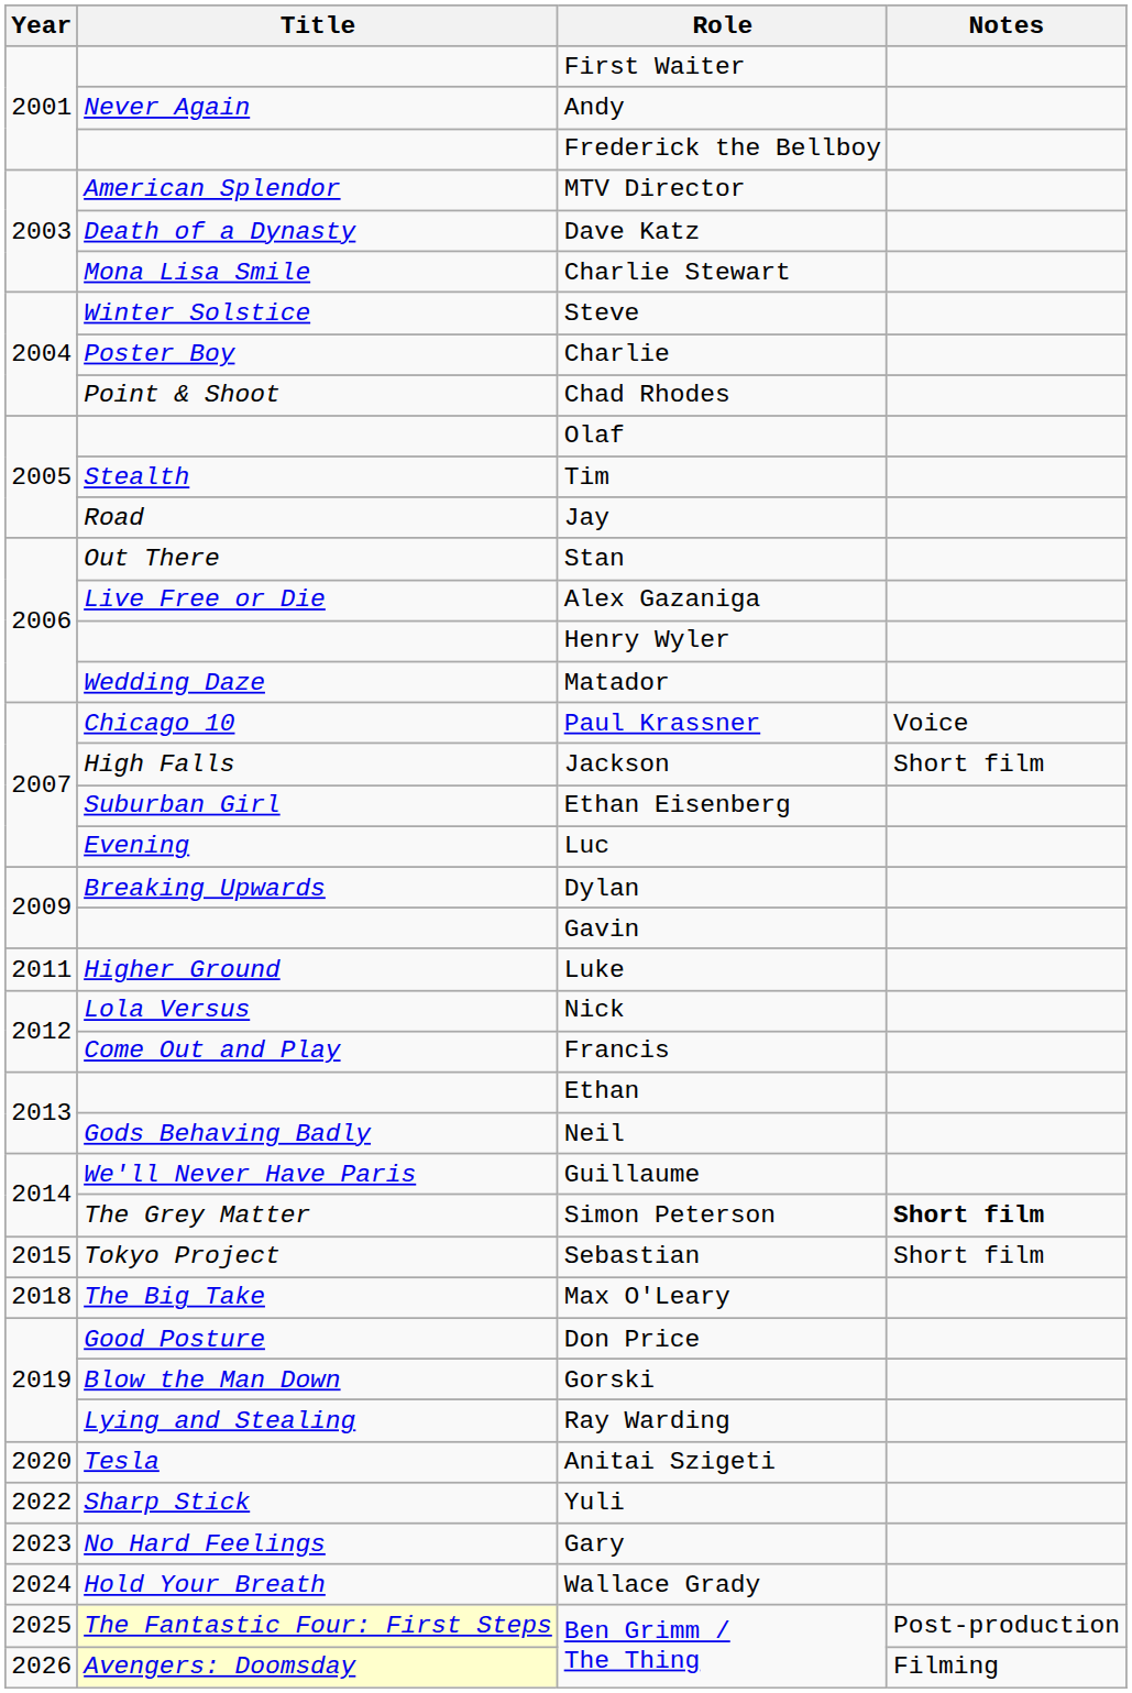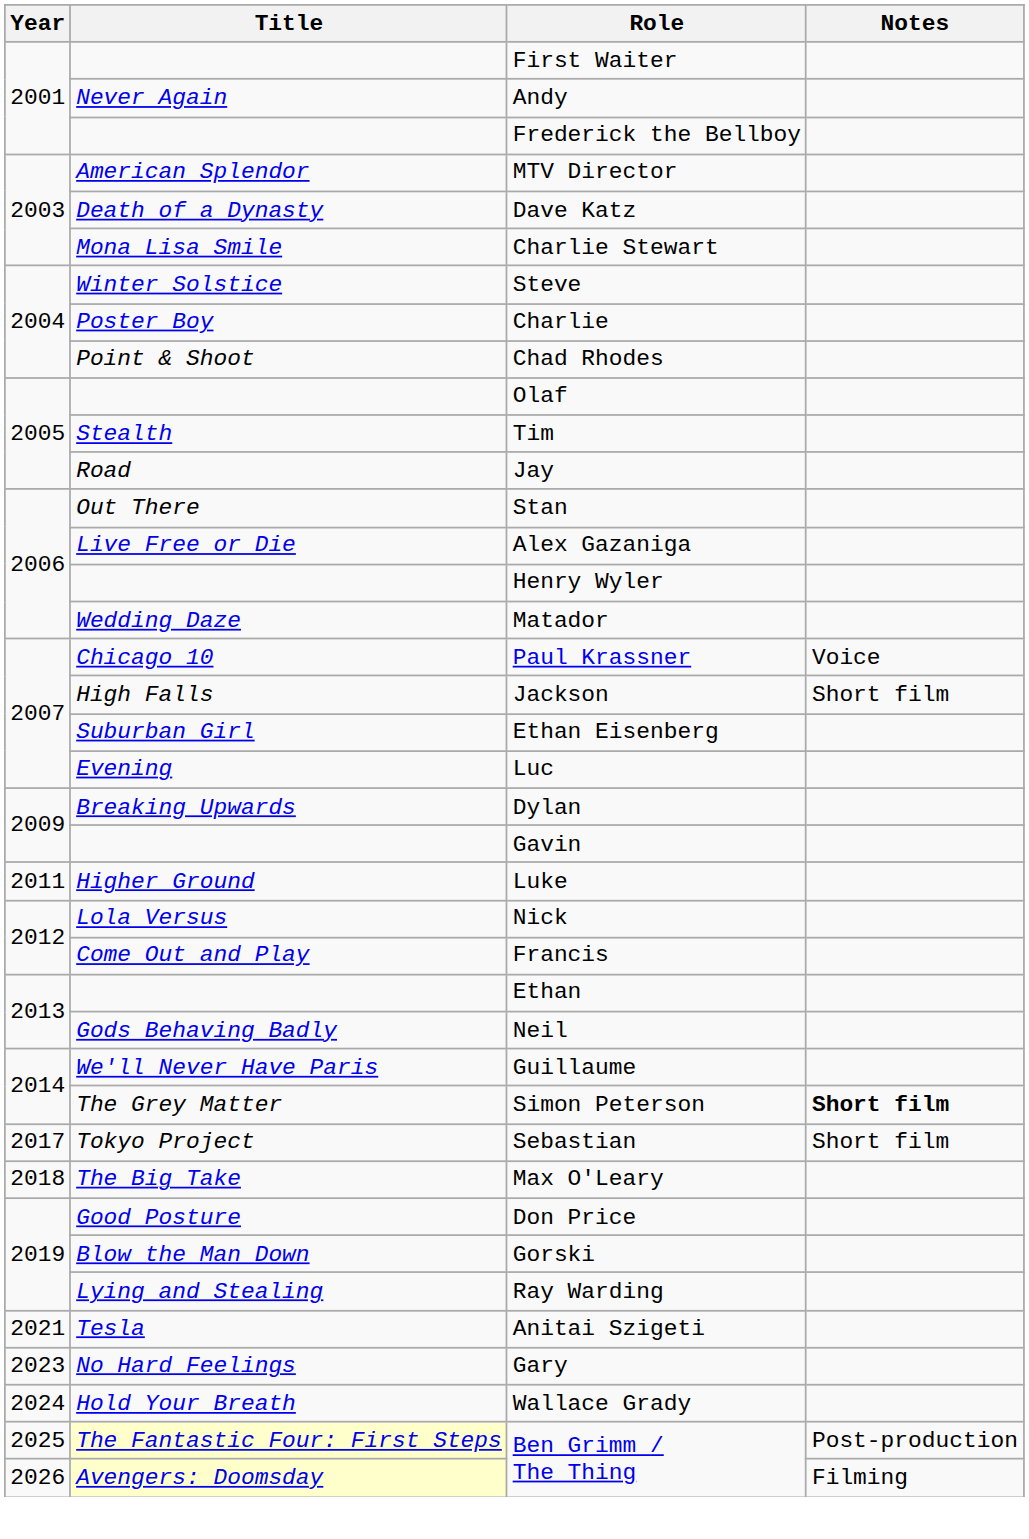Sebastian | Year: 2015 -> 2017
Anitai Szigeti | Year: 2020 -> 2021
- row: 2022 | Sharp Stick | Yuli
